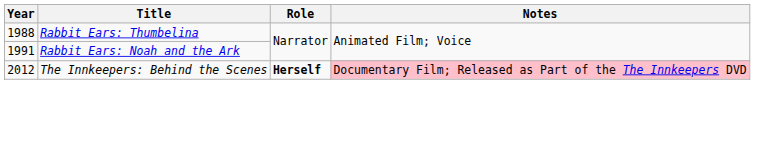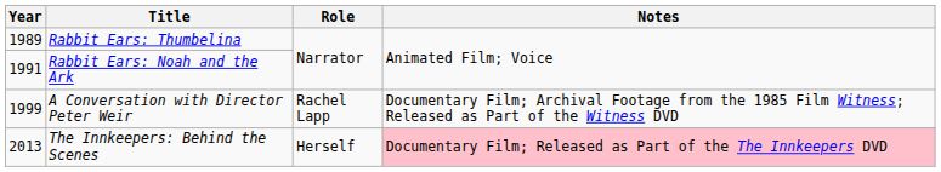Rabbit Ears: Thumbelina | Year: 1988 -> 1989
+ row: 1999 | A Conversation with Director Peter Weir | Rachel Lapp | Documentary Film; Archival Footage from the 1985 Film Witness; Released as Part of the Witness DVD
The Innkeepers: Behind the Scenes | Year: 2012 -> 2013
The Innkeepers: Behind the Scenes | Role: bold -> normal
